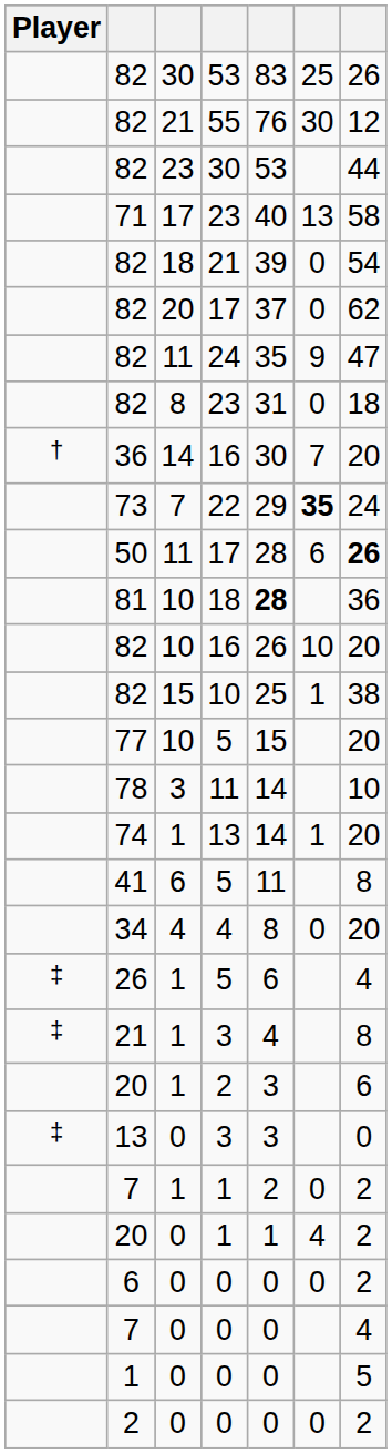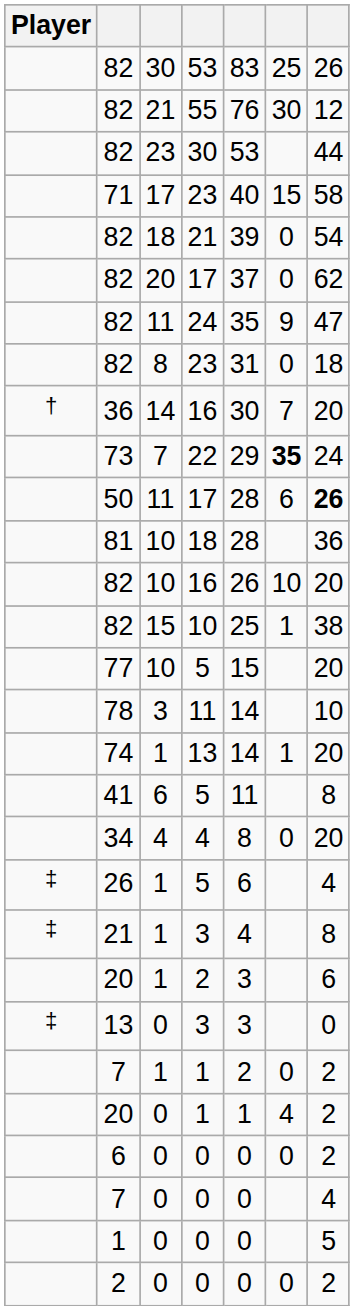71 | column 6: 13 -> 15
81 | column 5: bold -> normal
